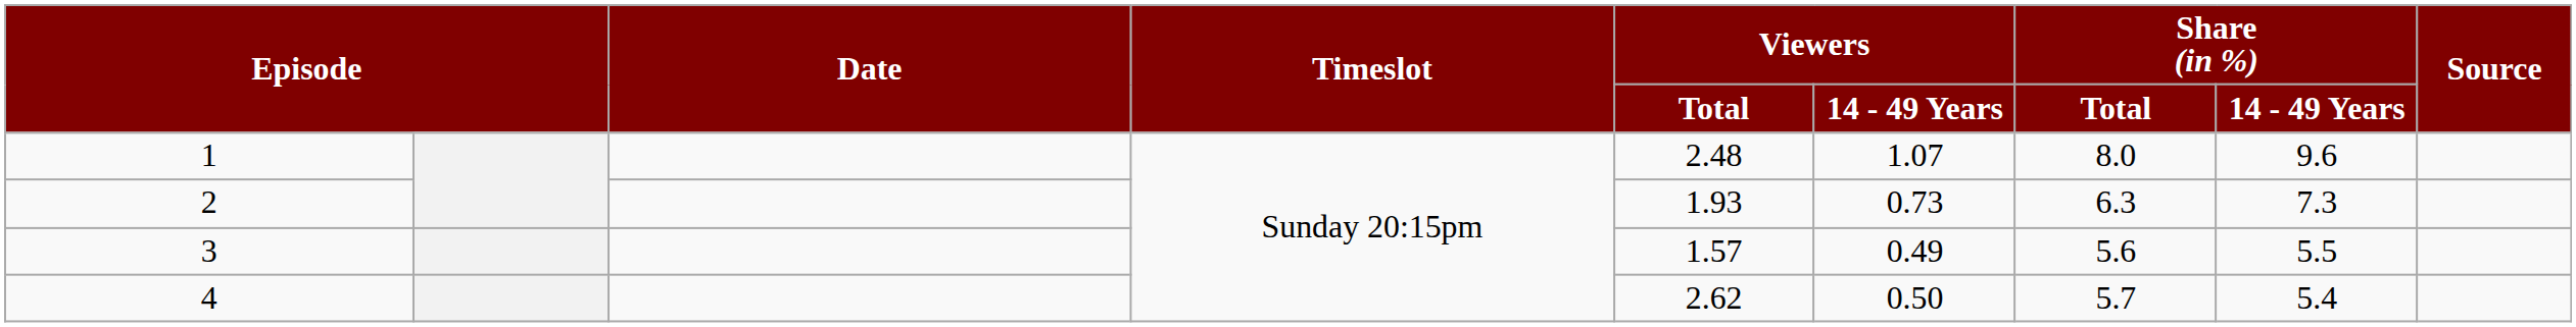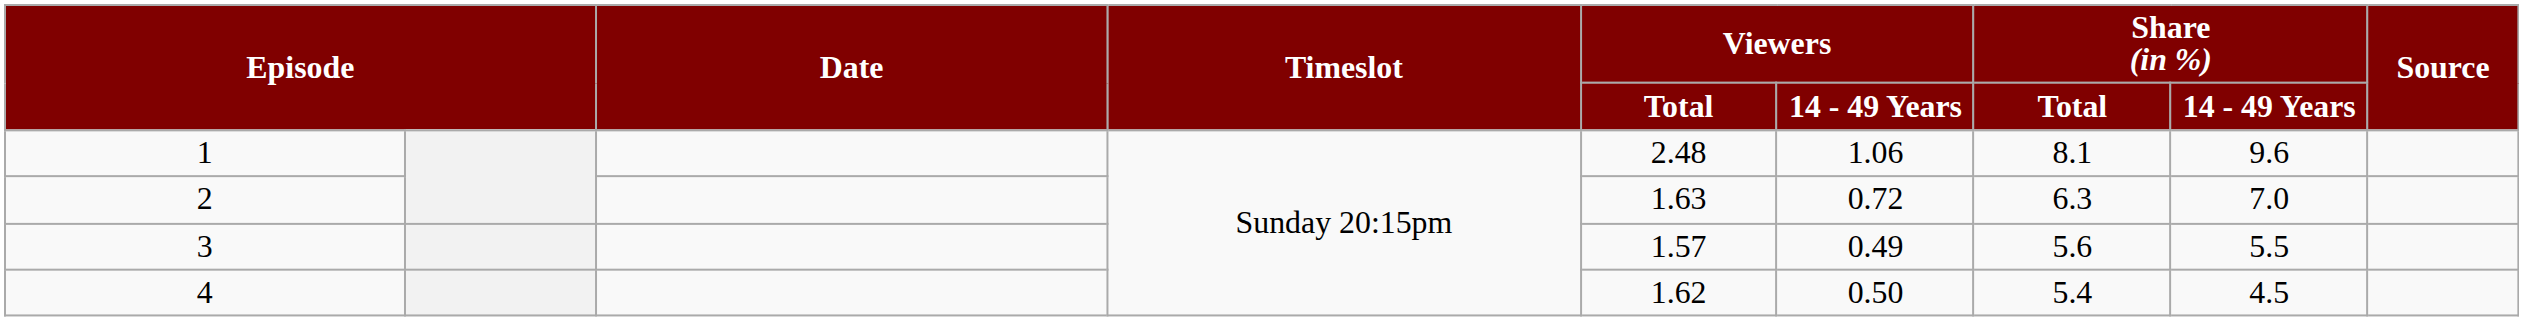1 | Viewers / 14 - 49 Years: 1.07 -> 1.06
1 | Share (in %) / Total: 8.0 -> 8.1
2 | Viewers / Total: 1.93 -> 1.63
2 | Viewers / 14 - 49 Years: 0.73 -> 0.72
2 | Share (in %) / 14 - 49 Years: 7.3 -> 7.0
4 | Viewers / Total: 2.62 -> 1.62
4 | Share (in %) / Total: 5.7 -> 5.4
4 | Share (in %) / 14 - 49 Years: 5.4 -> 4.5
